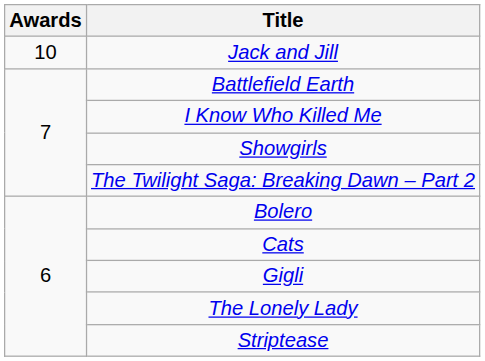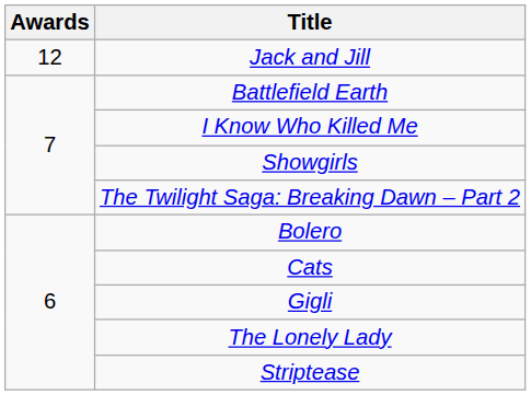Jack and Jill | Awards: 10 -> 12
